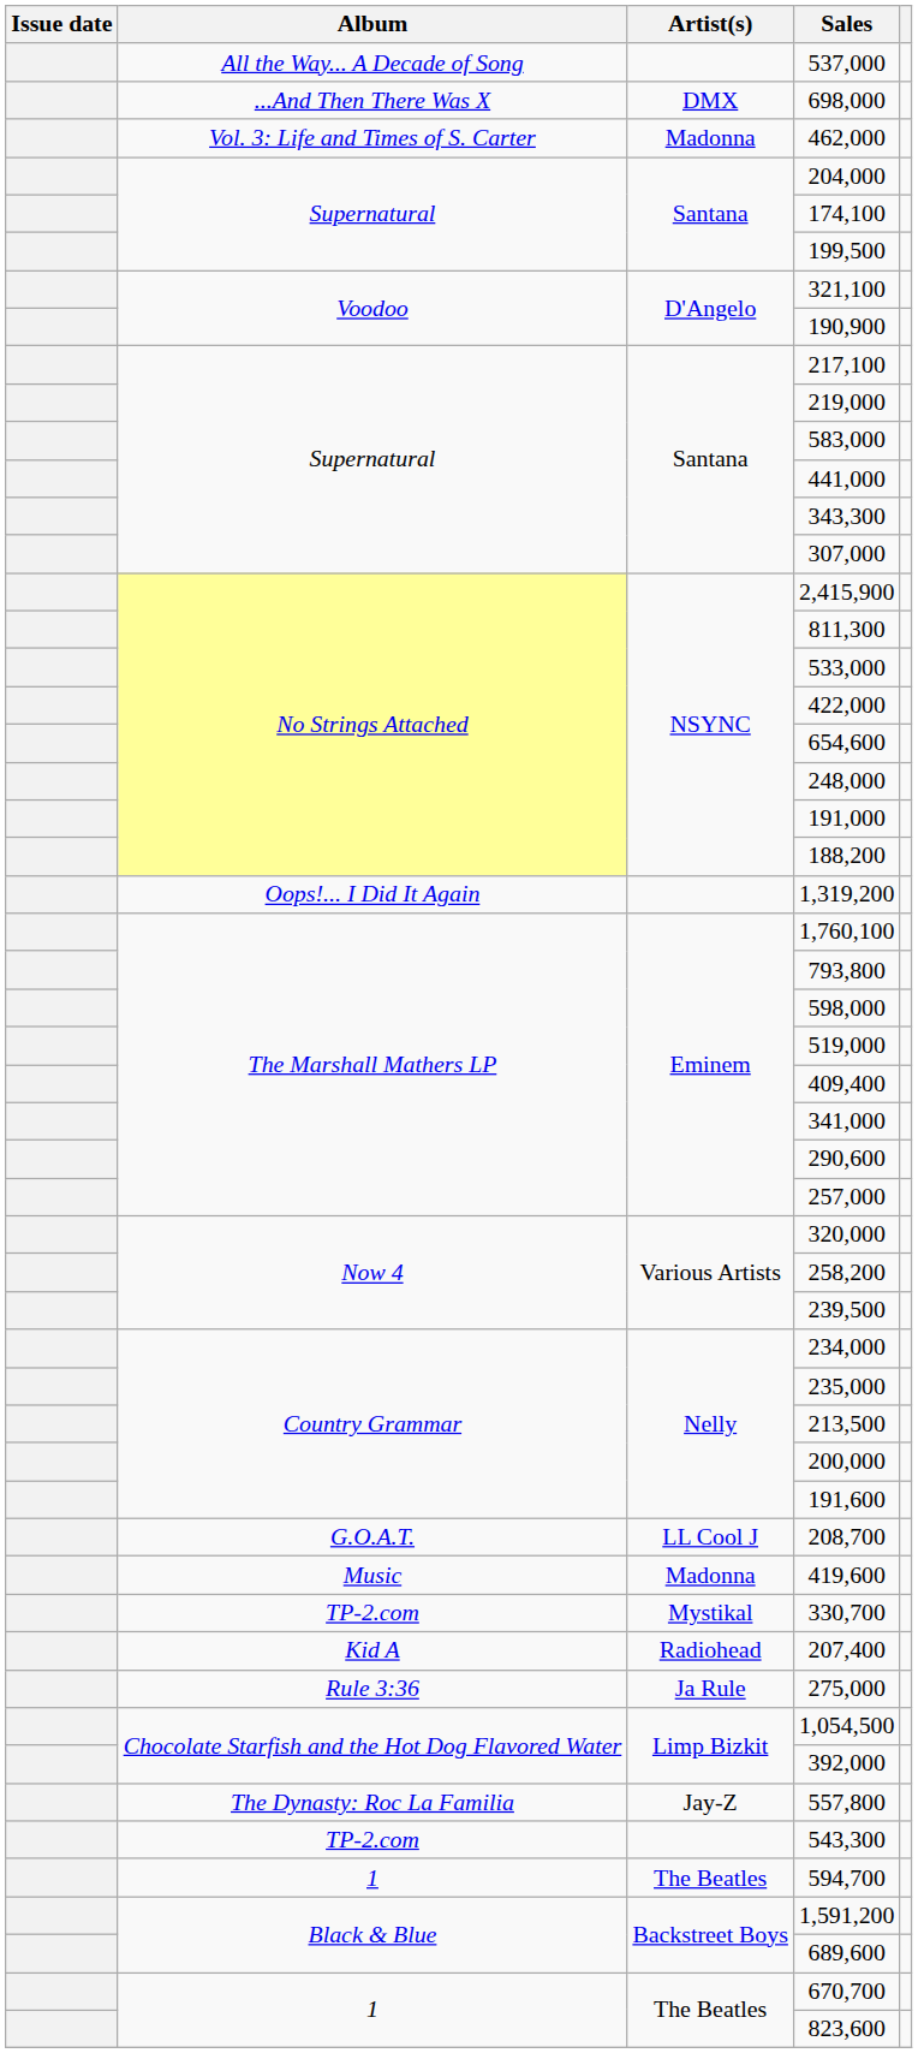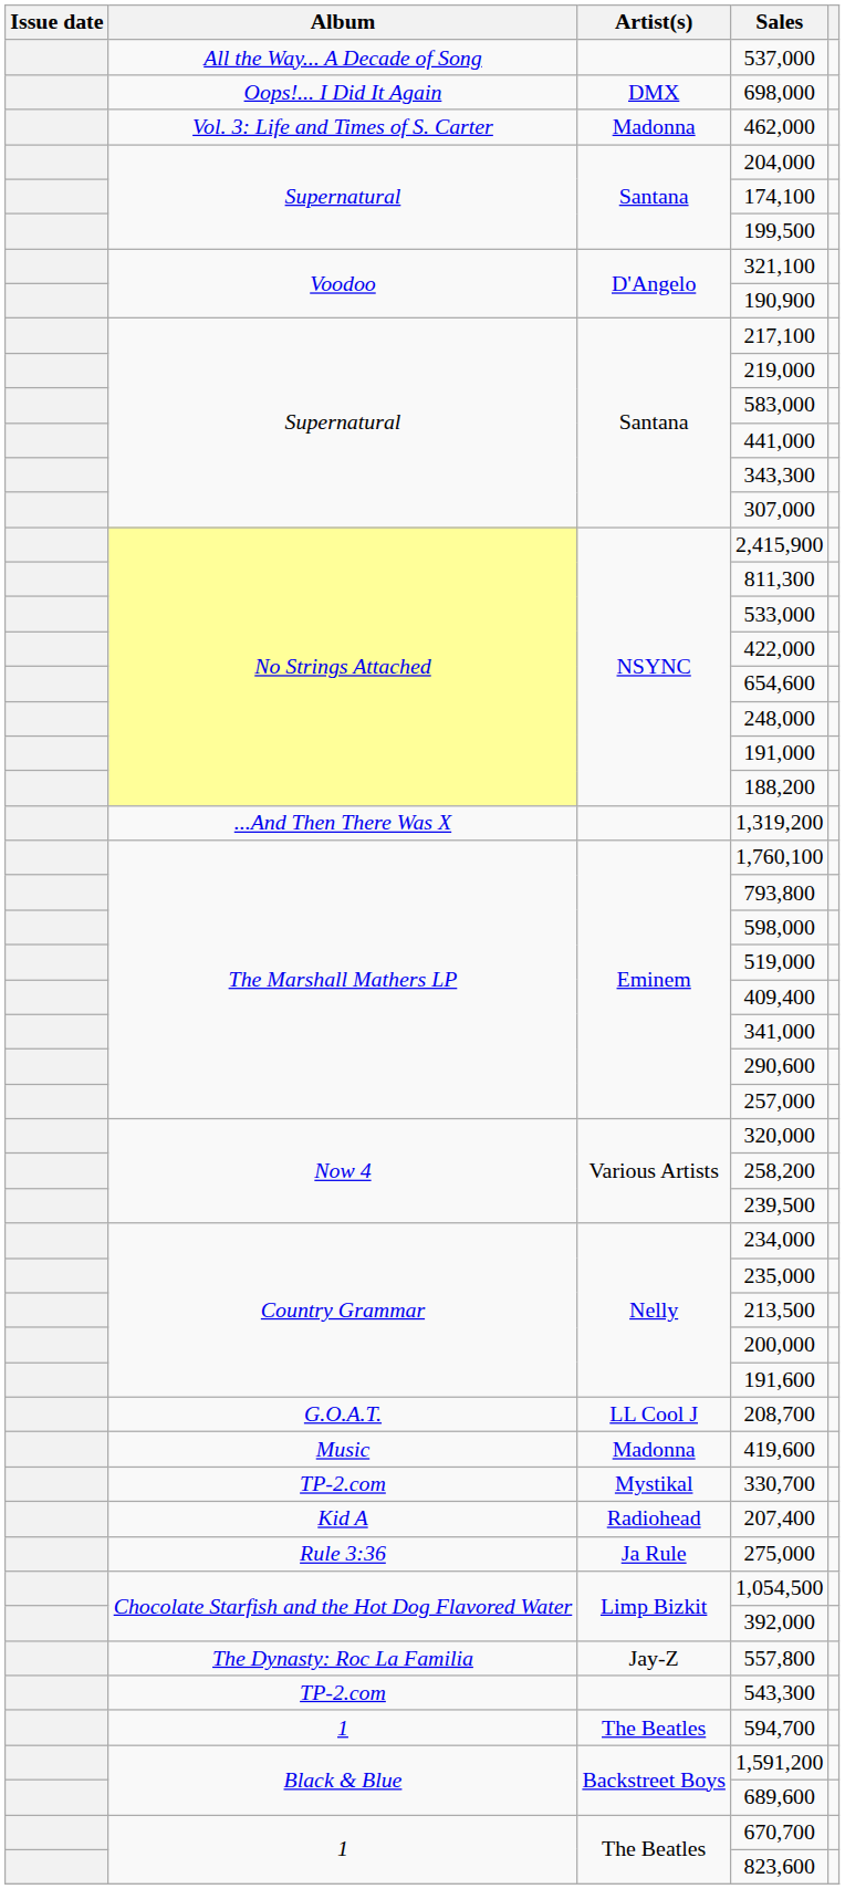698,000 | Album: ...And Then There Was X -> Oops!... I Did It Again
1,319,200 | Album: Oops!... I Did It Again -> ...And Then There Was X
